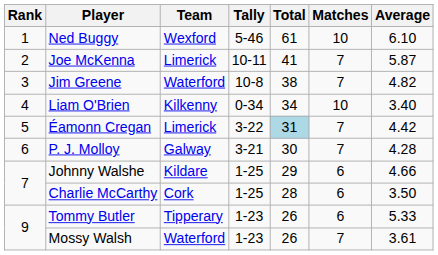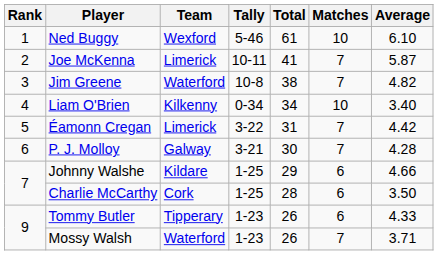Éamonn Cregan | Total: lightblue background -> no background
Tommy Butler | Average: 5.33 -> 4.33
Mossy Walsh | Average: 3.61 -> 3.71
